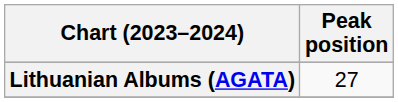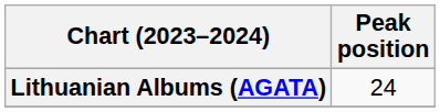Lithuanian Albums (AGATA) | Peak position: 27 -> 24
